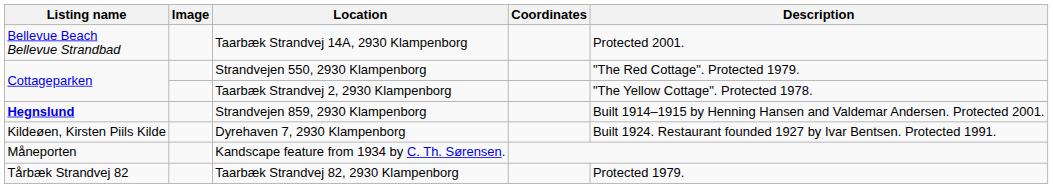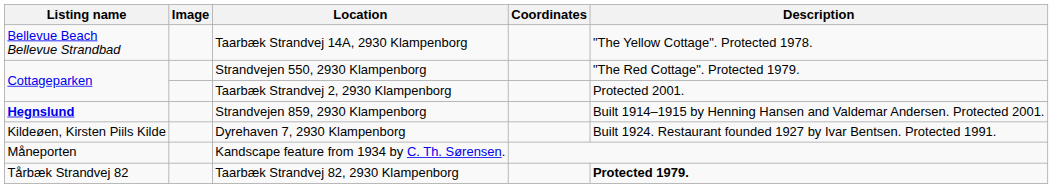Taarbæk Strandvej 14A, 2930 Klampenborg | Description: Protected 2001. -> "The Yellow Cottage". Protected 1978.
Taarbæk Strandvej 2, 2930 Klampenborg | Description: "The Yellow Cottage". Protected 1978. -> Protected 2001.
Taarbæk Strandvej 82, 2930 Klampenborg | Description: normal -> bold
